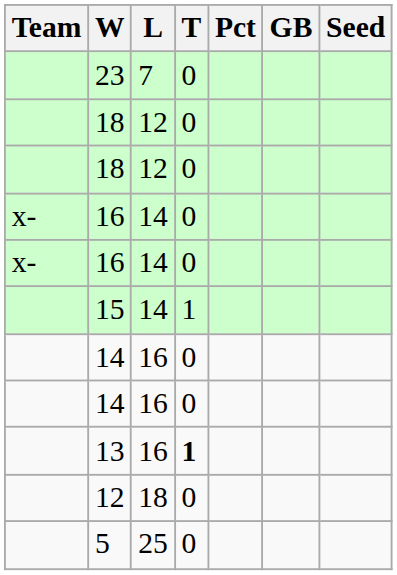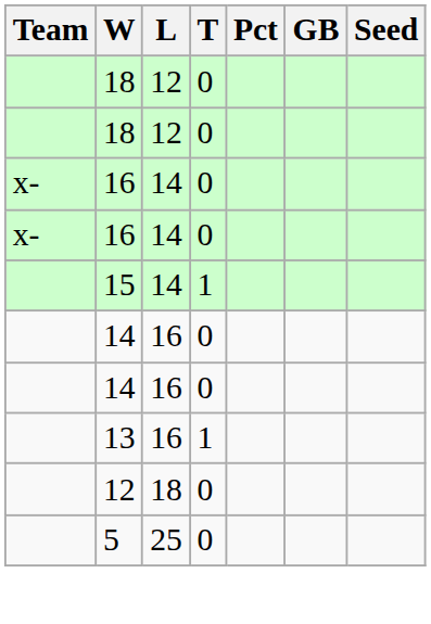- row: 23 | 7 | 0
13 | T: bold -> normal
